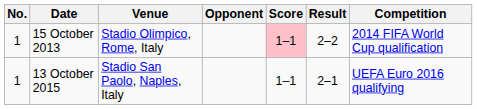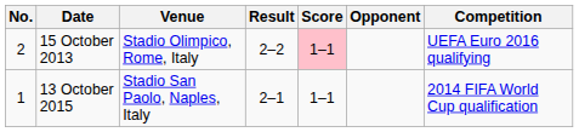columns swapped: Opponent <-> Result
15 October 2013 | No.: 1 -> 2
15 October 2013 | Competition: 2014 FIFA World Cup qualification -> UEFA Euro 2016 qualifying
13 October 2015 | Competition: UEFA Euro 2016 qualifying -> 2014 FIFA World Cup qualification
